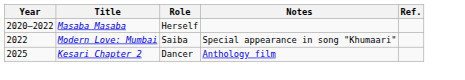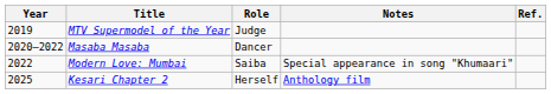+ row: 2019 | MTV Supermodel of the Year | Judge
Masaba Masaba | Role: Herself -> Dancer
Kesari Chapter 2 | Role: Dancer -> Herself
